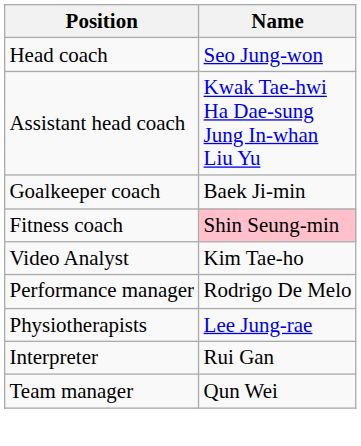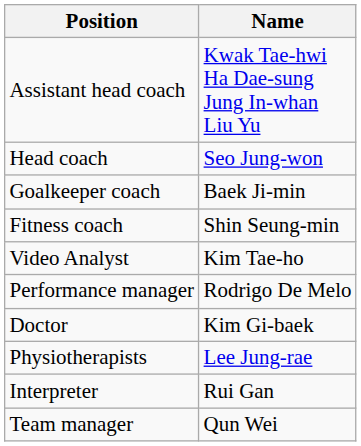rows swapped: Head coach <-> Assistant head coach
Fitness coach | Name: pink background -> no background
+ row: Doctor | Kim Gi-baek
